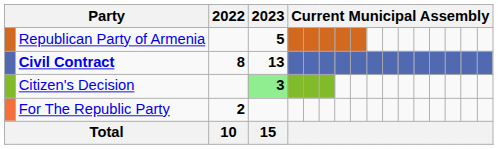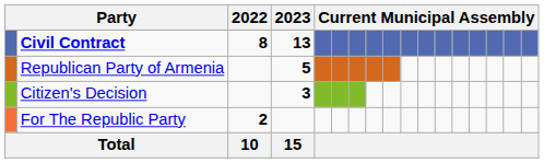rows swapped: Civil Contract <-> Republican Party of Armenia
Citizen's Decision | 2023: lightgreen background -> no background
